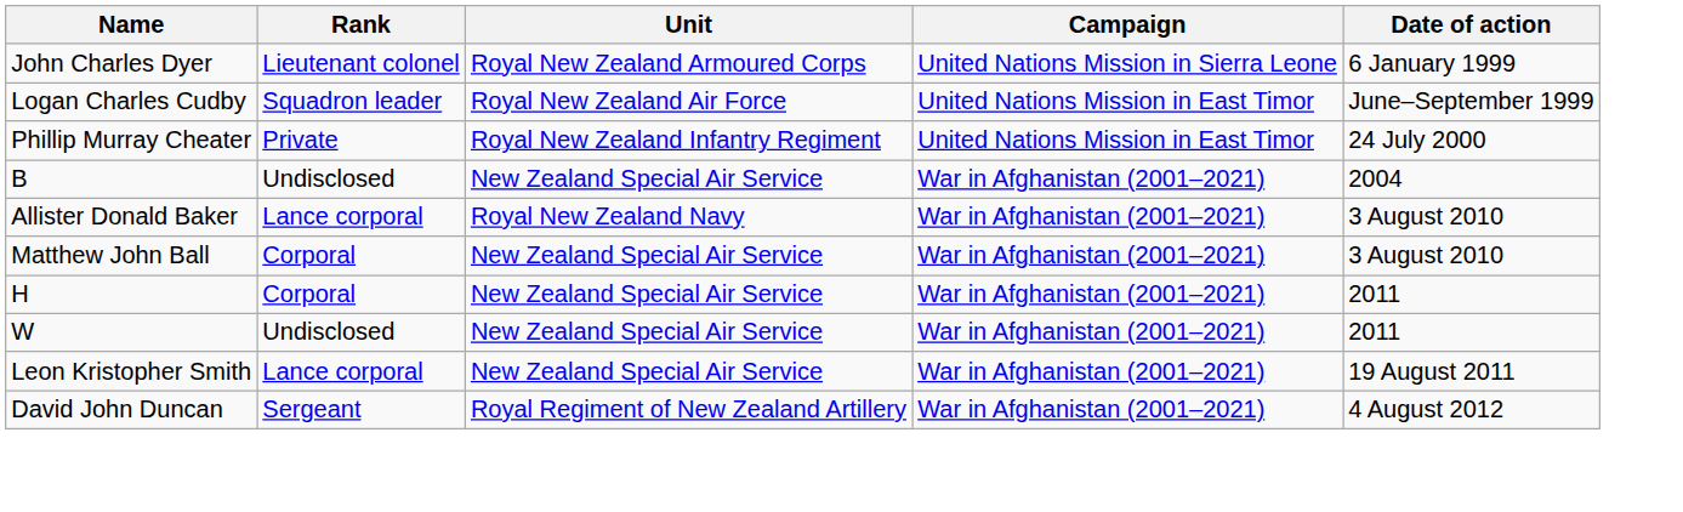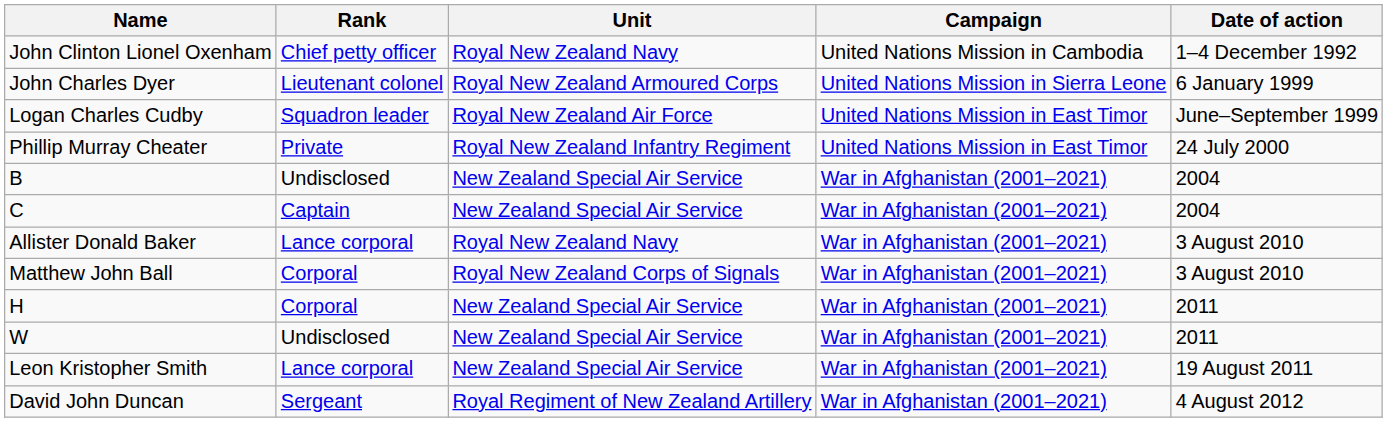+ row: John Clinton Lionel Oxenham | Chief petty officer | Royal New Zealand Navy | United Nations Mission in Cambodia | 1–4 December 1992
+ row: C | Captain | New Zealand Special Air Service | War in Afghanistan (2001–2021) | 2004
Matthew John Ball | Unit: New Zealand Special Air Service -> Royal New Zealand Corps of Signals
